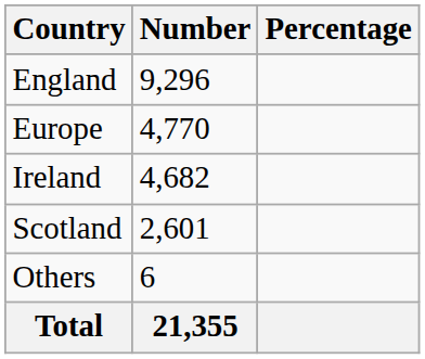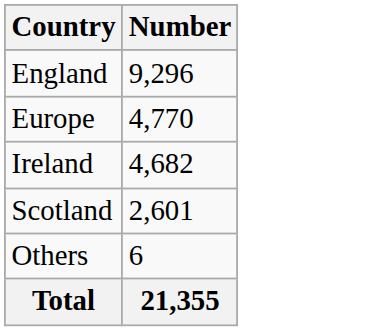- column: Percentage
